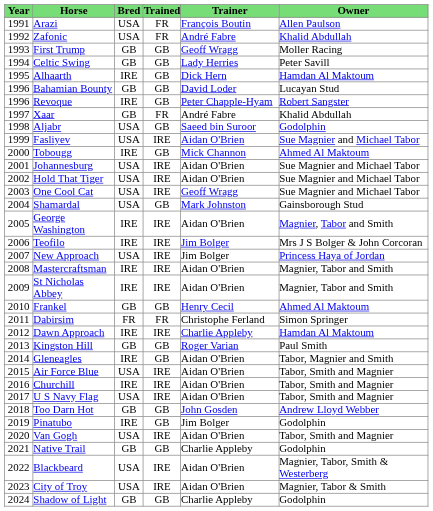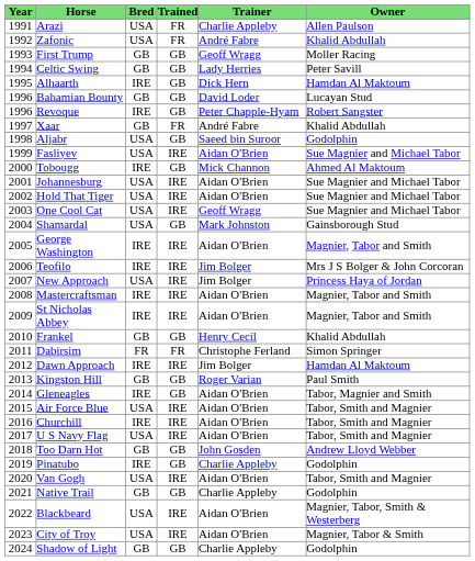Arazi | Trainer: François Boutin -> Charlie Appleby
Frankel | Owner: Ahmed Al Maktoum -> Khalid Abdullah
Dawn Approach | Trainer: Charlie Appleby -> Jim Bolger
Pinatubo | Trainer: Jim Bolger -> Charlie Appleby
